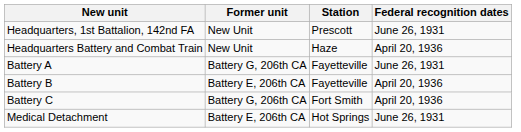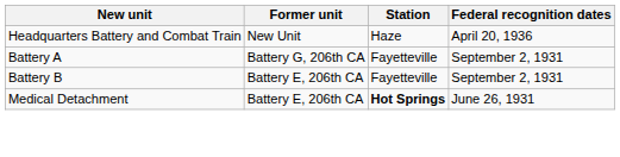- row: Headquarters, 1st Battalion, 142nd FA | New Unit | Prescott | June 26, 1931
Battery A | Federal recognition dates: June 26, 1931 -> September 2, 1931
Battery B | Federal recognition dates: April 20, 1936 -> September 2, 1931
- row: Battery C | Battery G, 206th CA | Fort Smith | April 20, 1936
Medical Detachment | Station: normal -> bold
